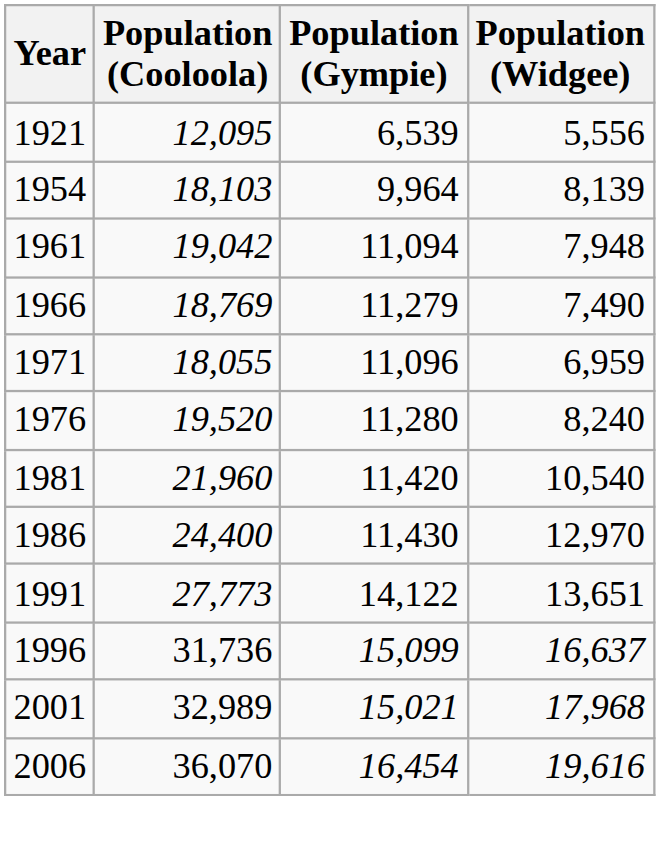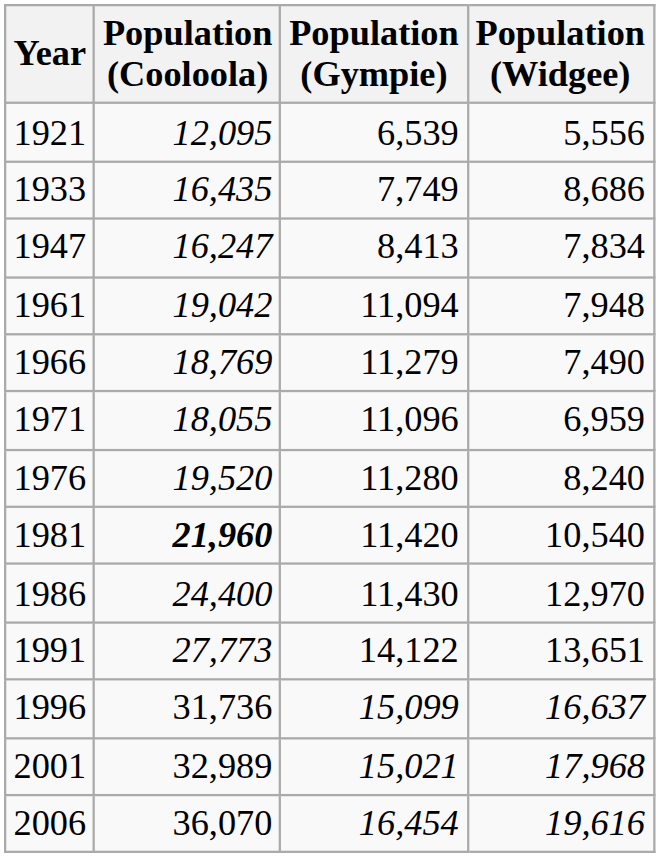+ row: 1933 | 16,435 | 7,749 | 8,686
+ row: 1947 | 16,247 | 8,413 | 7,834
- row: 1954 | 18,103 | 9,964 | 8,139
1981 | Population (Cooloola): normal -> bold
